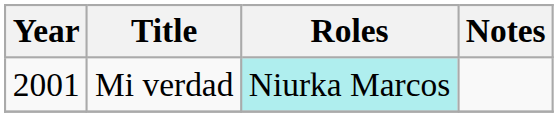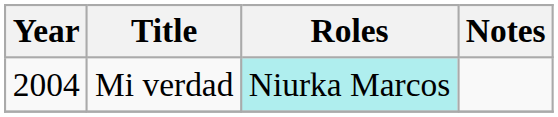Mi verdad | Year: 2001 -> 2004
